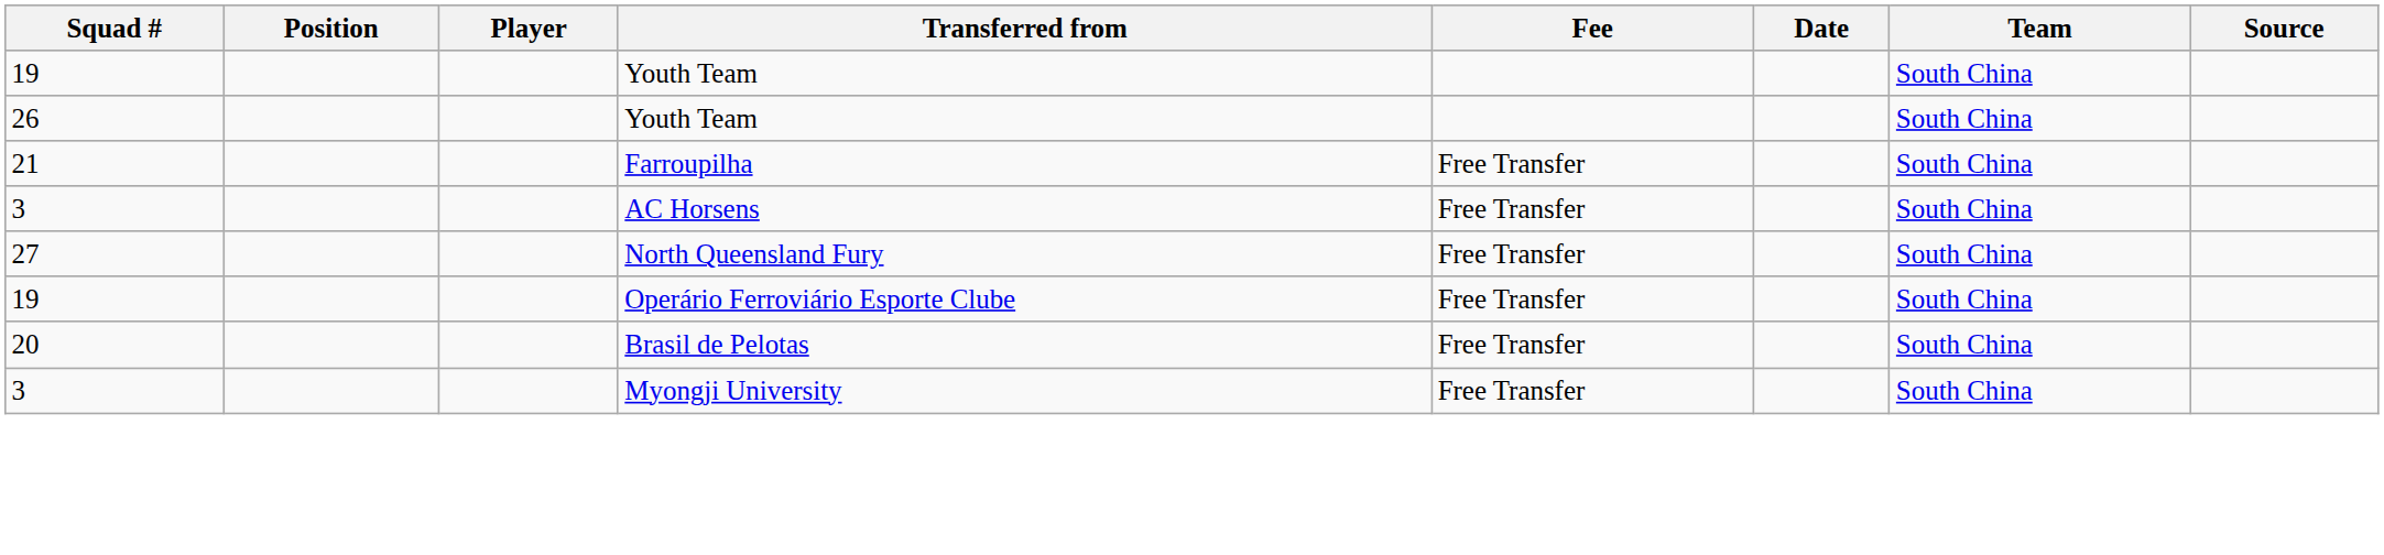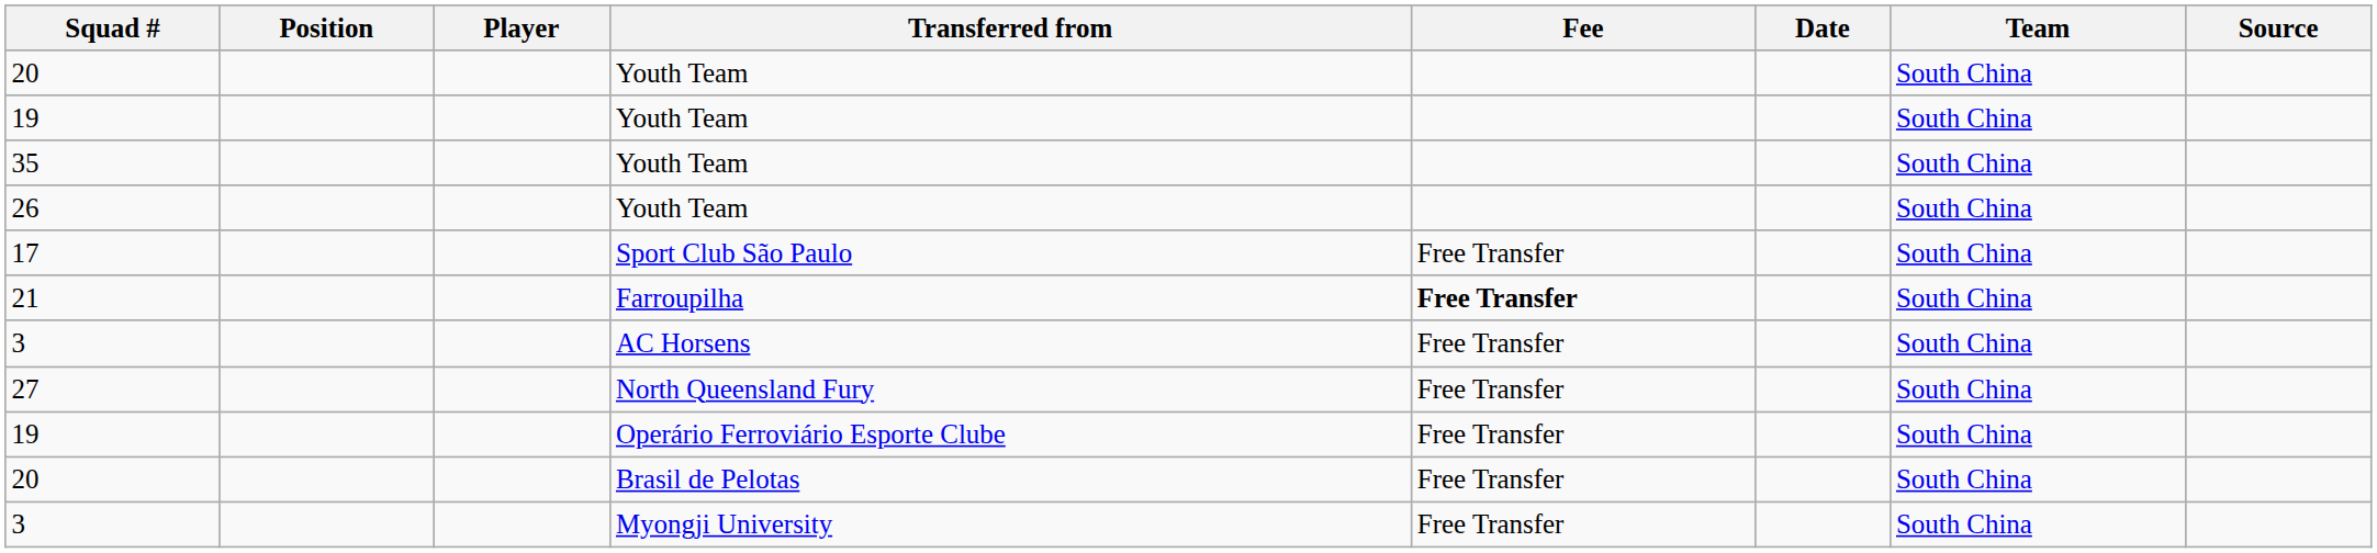+ row: 20 | Youth Team | South China
+ row: 35 | Youth Team | South China
+ row: 17 | Sport Club São Paulo | Free Transfer | South China
21 | Fee: normal -> bold
